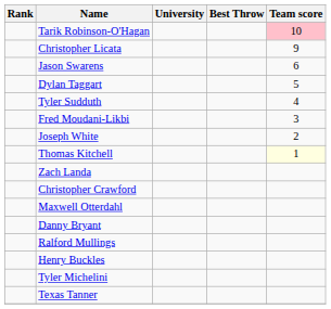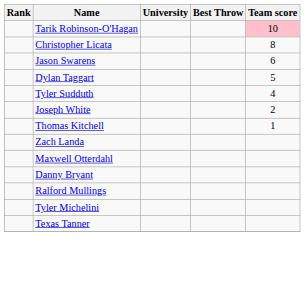Christopher Licata | Team score: 9 -> 8
- row: Fred Moudani-Likbi | 3
Thomas Kitchell | Team score: lightyellow background -> no background
- row: Christopher Crawford
- row: Henry Buckles
